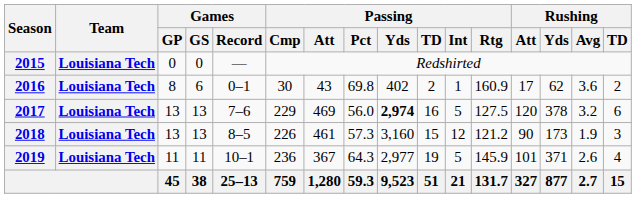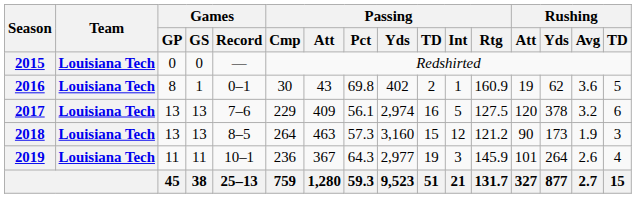2016 | Games / GS: 6 -> 1
2016 | Rushing / Att: 17 -> 19
2016 | Rushing / TD: 2 -> 5
2017 | Passing / Att: 469 -> 409
2017 | Passing / Pct: 56.0 -> 56.1
2017 | Passing / Yds: bold -> normal
2018 | Passing / Cmp: 226 -> 264
2018 | Passing / Att: 461 -> 463
2019 | Passing / Int: 5 -> 3
2019 | Rushing / Yds: 371 -> 264
